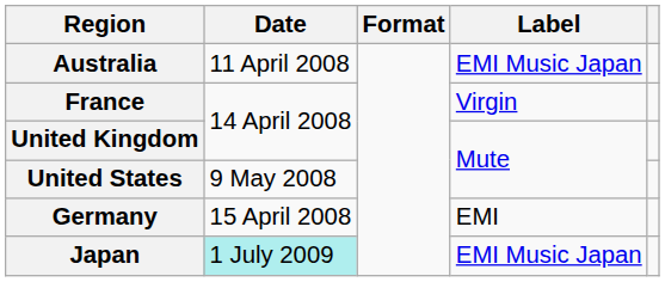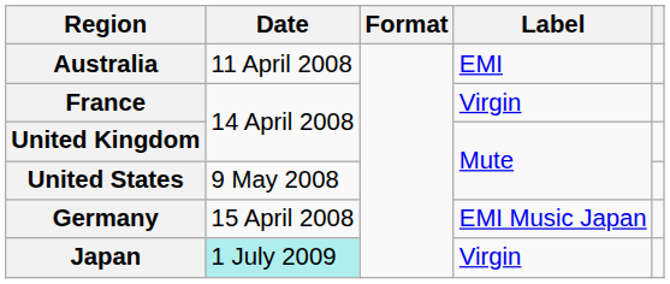Australia | Label: EMI Music Japan -> EMI
Germany | Label: EMI -> EMI Music Japan
Japan | Label: EMI Music Japan -> Virgin
